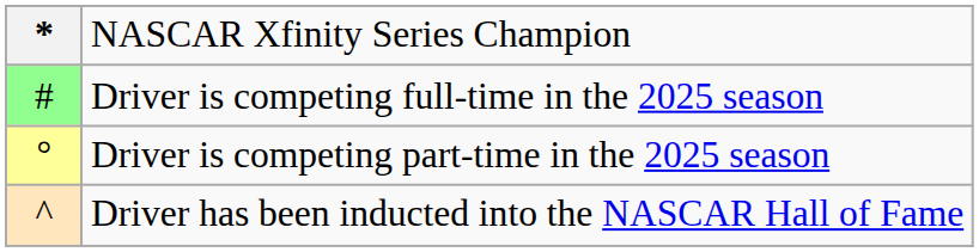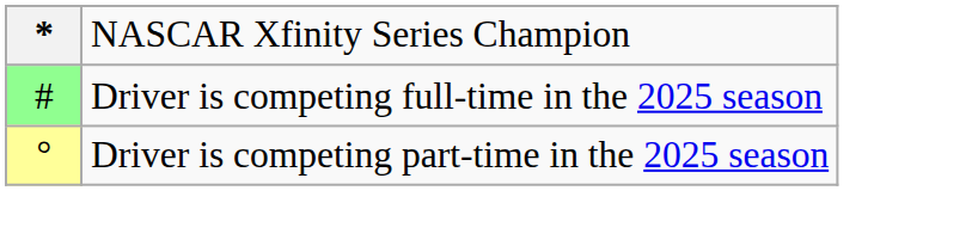- row: ^ | Driver has been inducted into the NASCAR Hall of Fame
